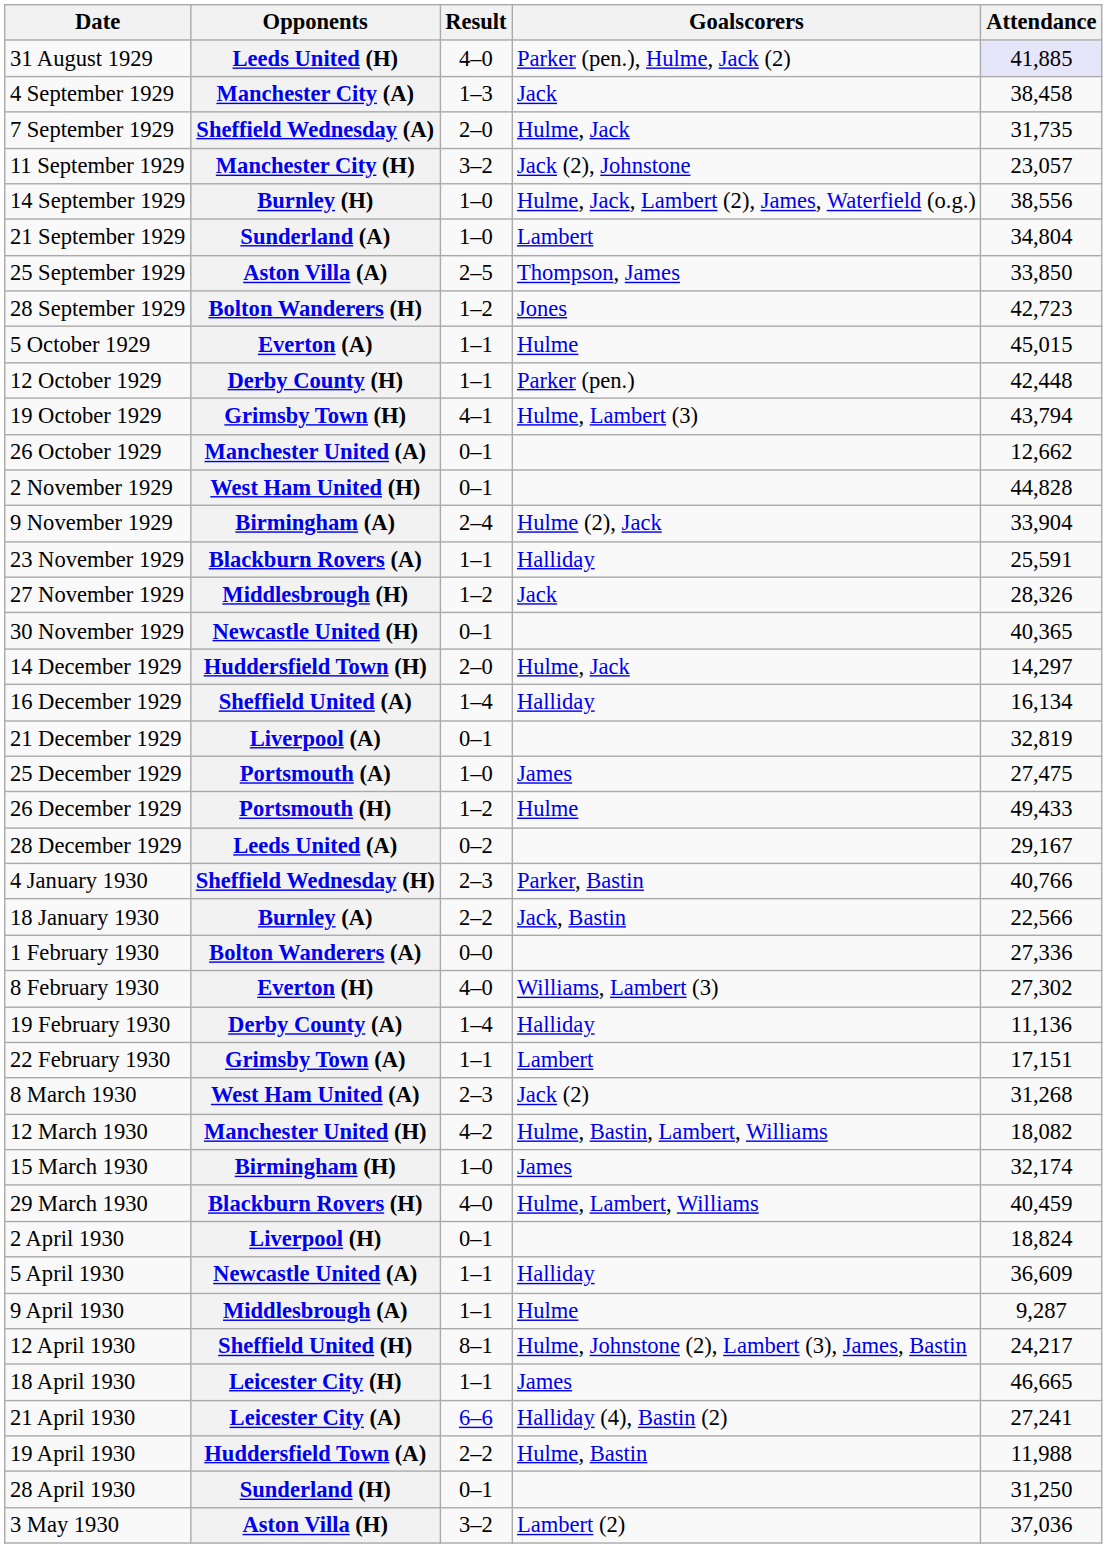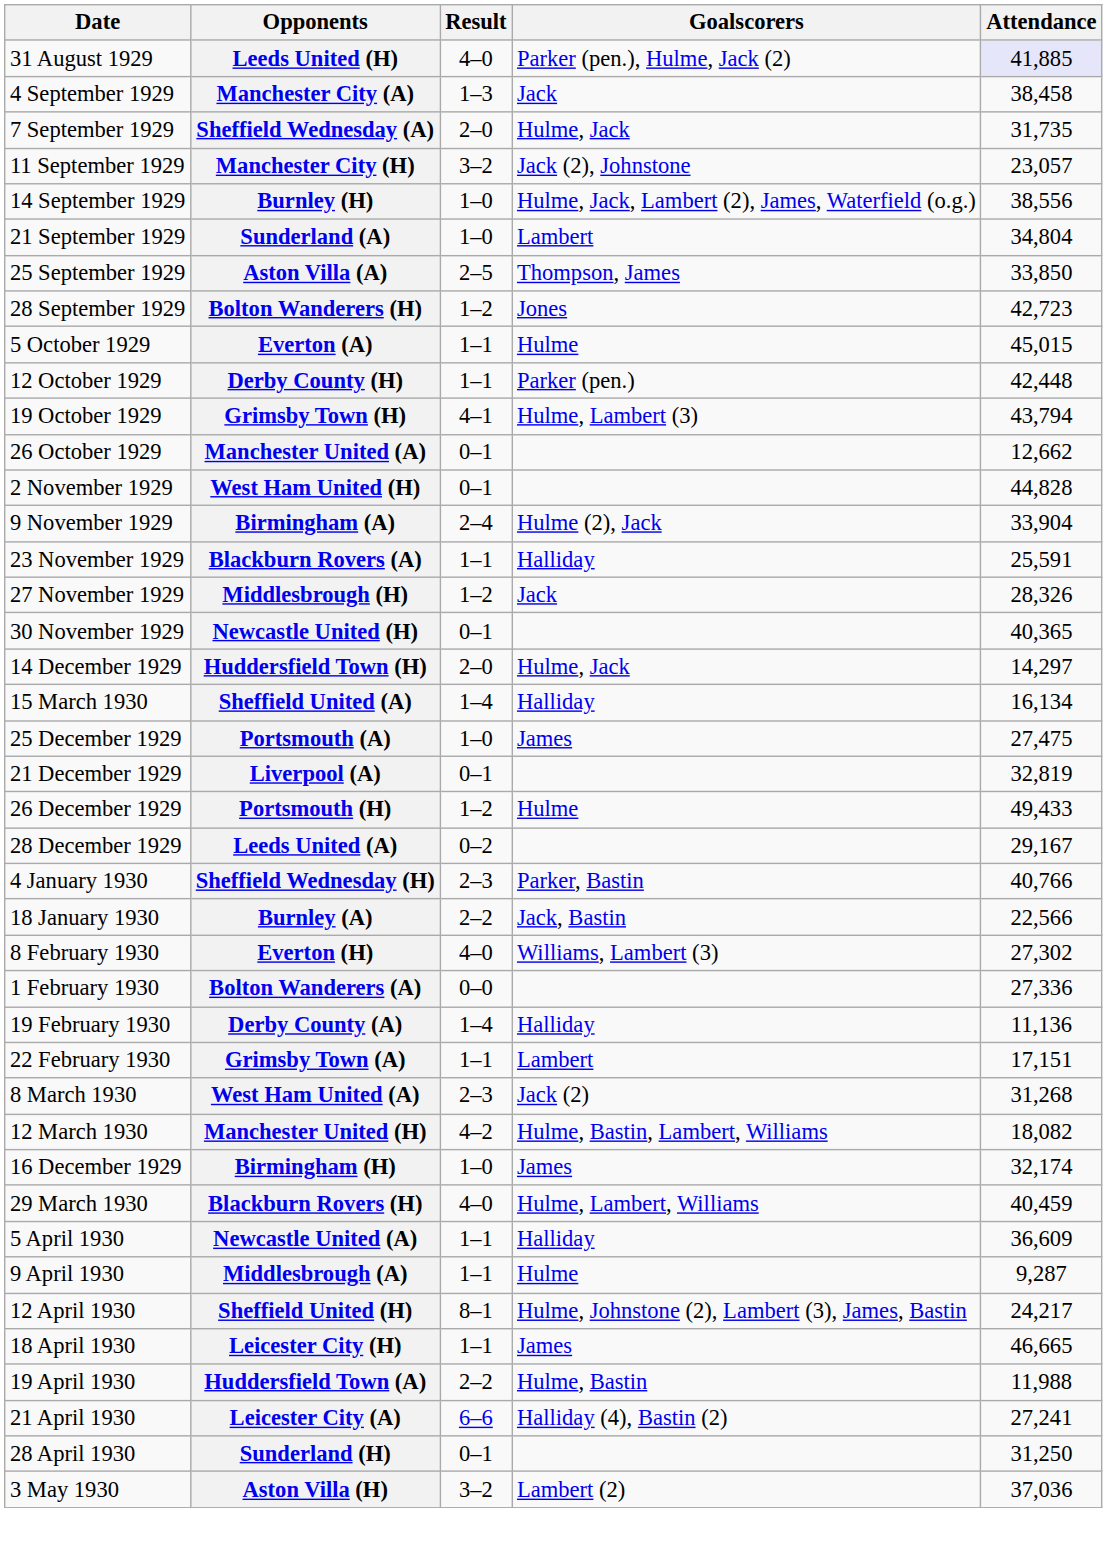Sheffield United (A) | Date: 16 December 1929 -> 15 March 1930
rows swapped: Liverpool (A) <-> Portsmouth (A)
rows swapped: Bolton Wanderers (A) <-> Everton (H)
Birmingham (H) | Date: 15 March 1930 -> 16 December 1929
- row: 2 April 1930 | Liverpool (H) | 0–1 | 18,824
rows swapped: Huddersfield Town (A) <-> Leicester City (A)
